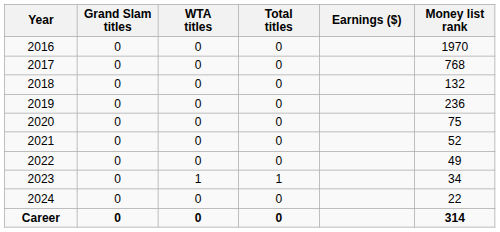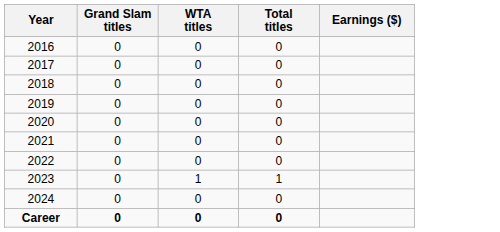- column: Money list rank | 1970 | 768 | 132 | 236 | 75 | 52 | 49 | 34 | 22 | 314
